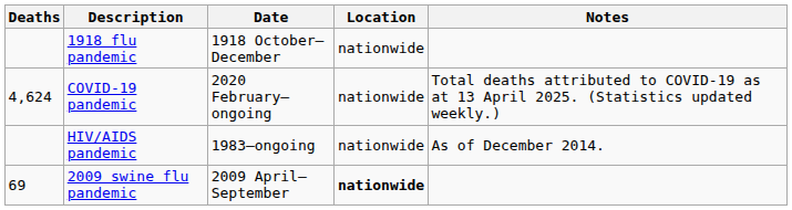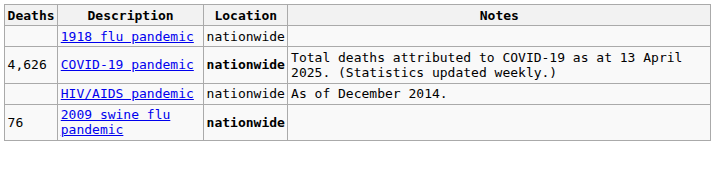- column: Date | 1918 October–December | 2020 February–ongoing | 1983–ongoing | 2009 April–September
COVID-19 pandemic | Deaths: 4,624 -> 4,626
COVID-19 pandemic | Location: normal -> bold
2009 swine flu pandemic | Deaths: 69 -> 76
